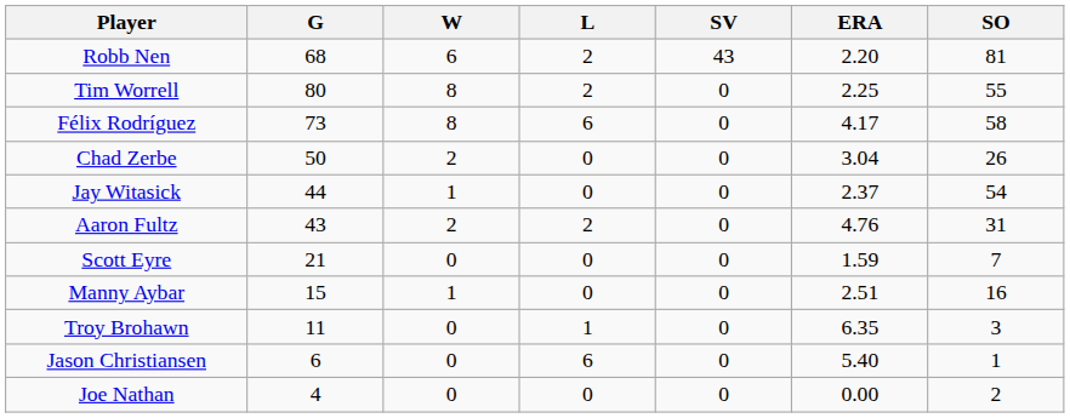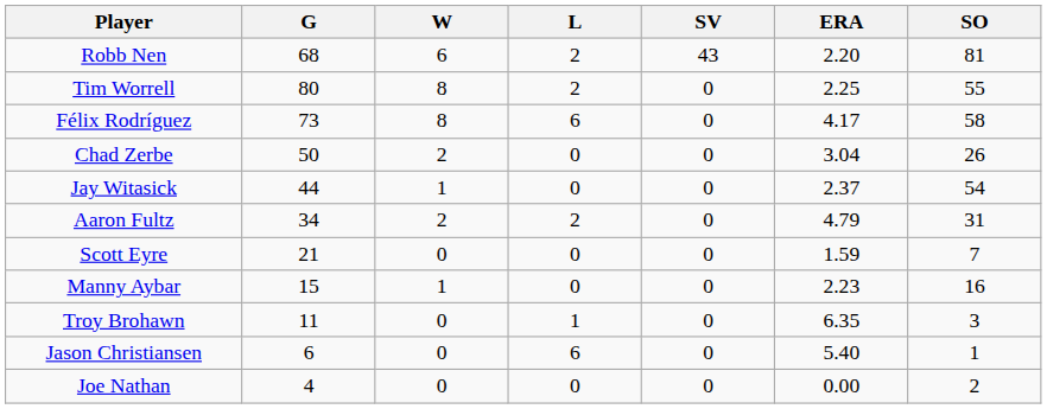Aaron Fultz | G: 43 -> 34
Aaron Fultz | ERA: 4.76 -> 4.79
Manny Aybar | ERA: 2.51 -> 2.23
